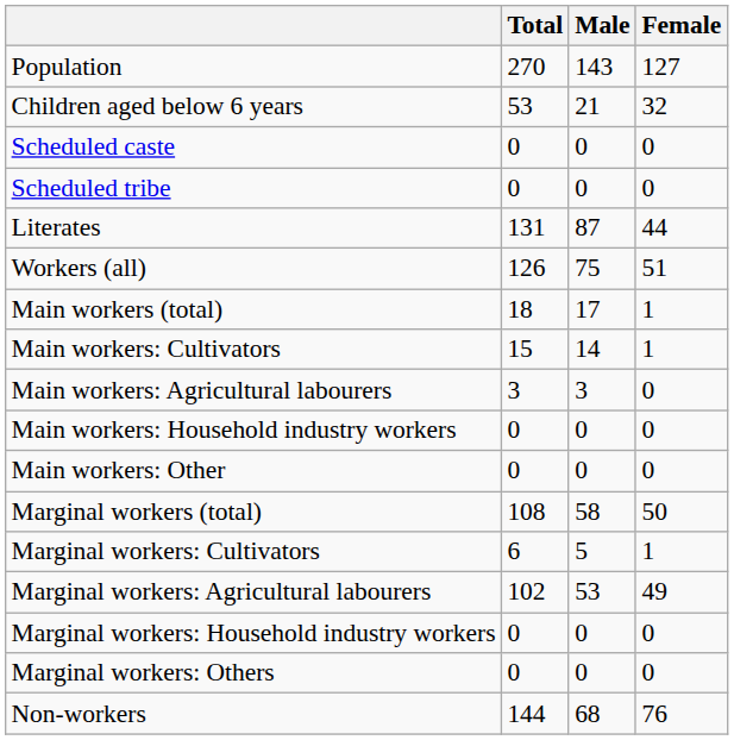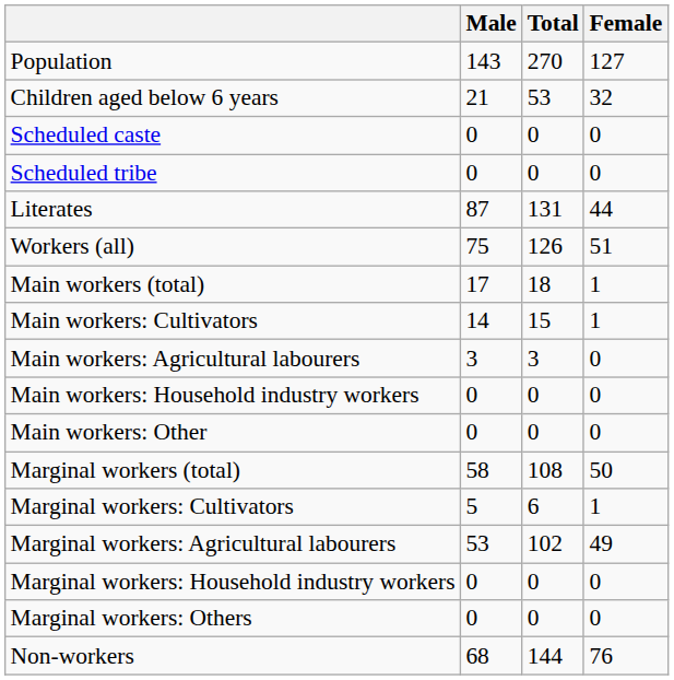columns swapped: Total <-> Male
